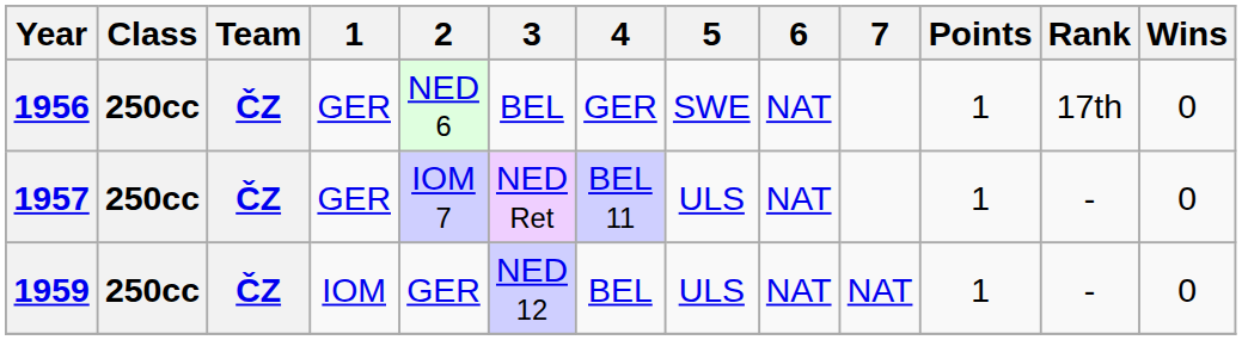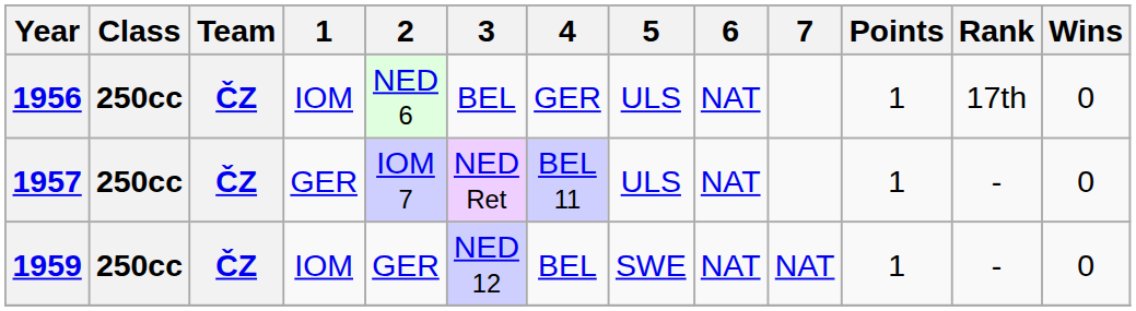1956 | 1: GER -> IOM
1956 | 5: SWE -> ULS
1959 | 5: ULS -> SWE
